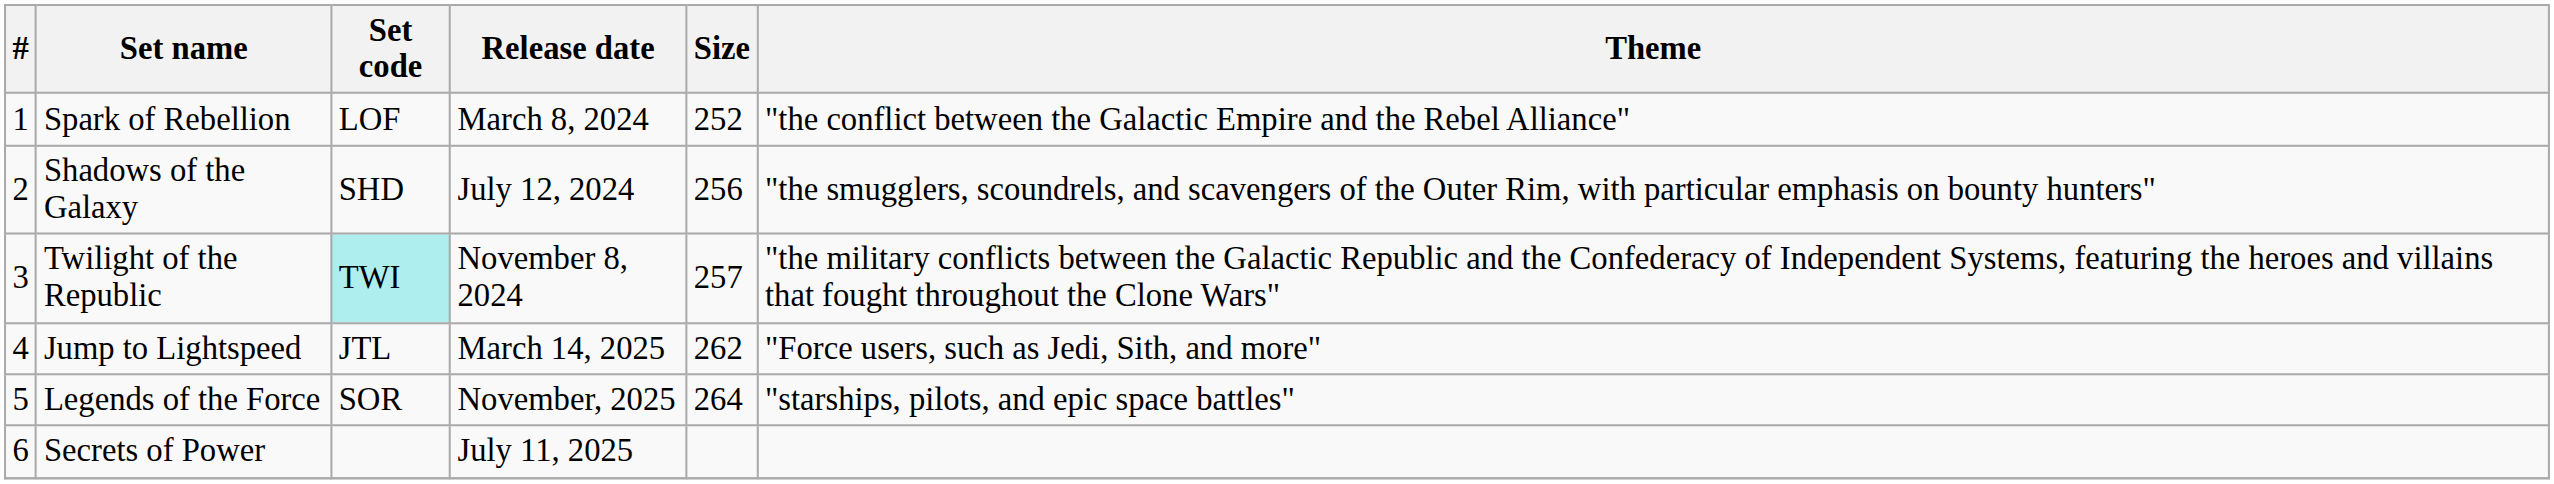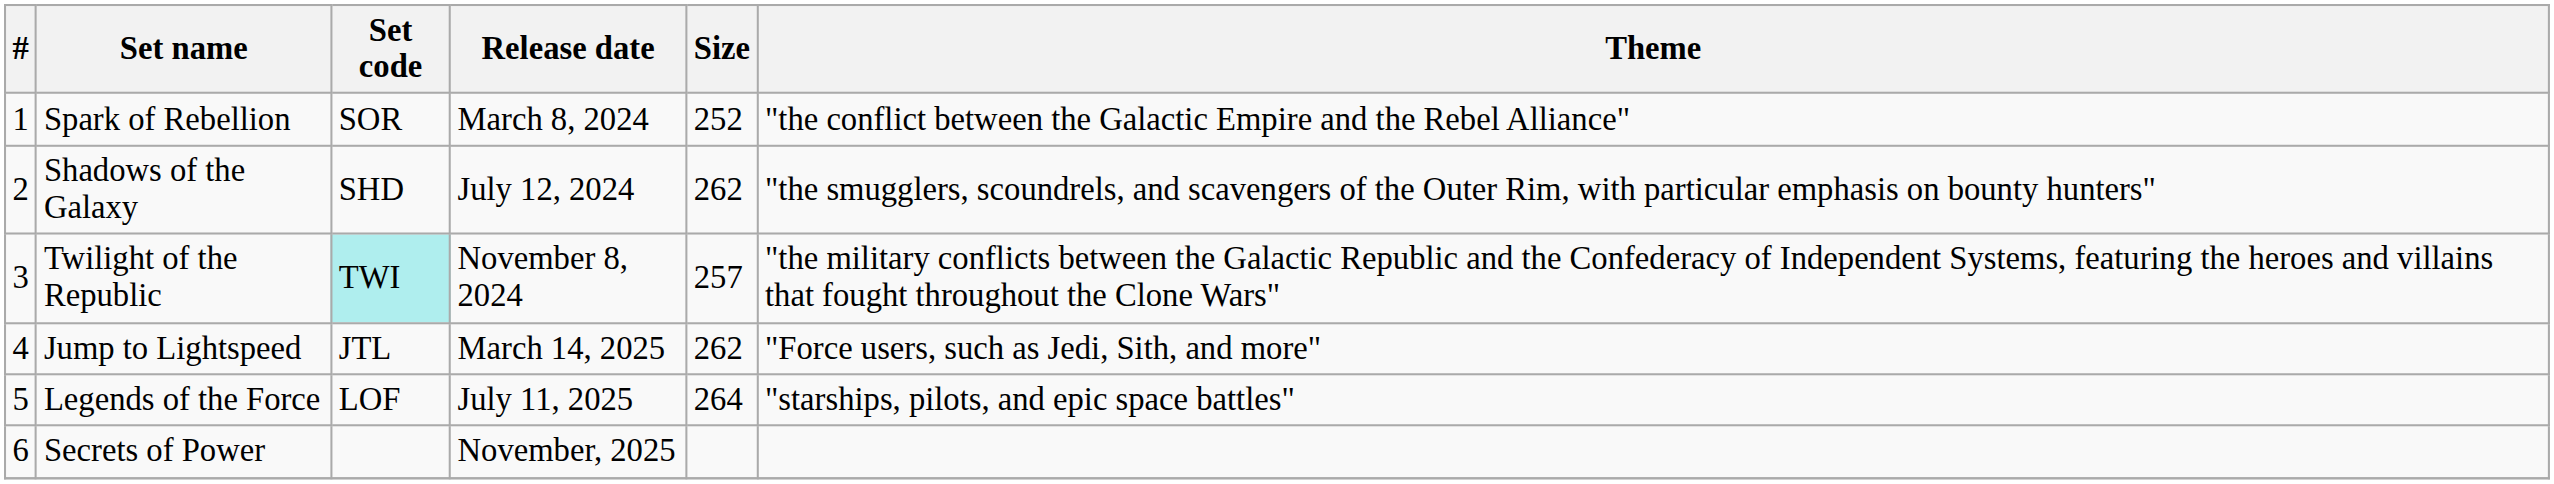Spark of Rebellion | Set code: LOF -> SOR
Shadows of the Galaxy | Size: 256 -> 262
Legends of the Force | Set code: SOR -> LOF
Legends of the Force | Release date: November, 2025 -> July 11, 2025
Secrets of Power | Release date: July 11, 2025 -> November, 2025
